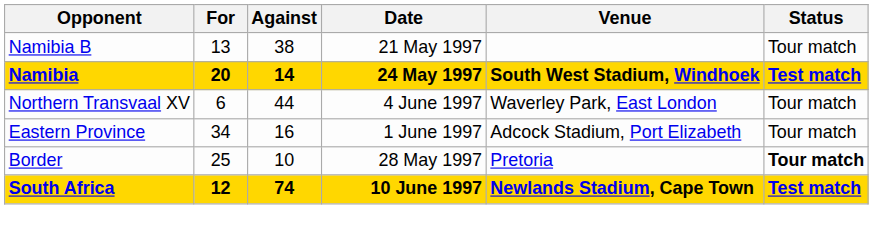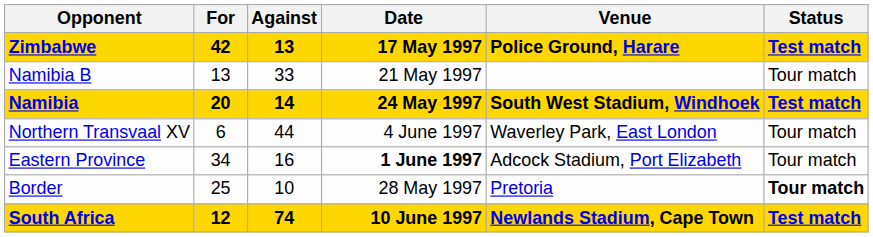+ row: Zimbabwe | 42 | 13 | 17 May 1997 | Police Ground, Harare | Test match
Namibia B | Against: 38 -> 33
Eastern Province | Date: normal -> bold
